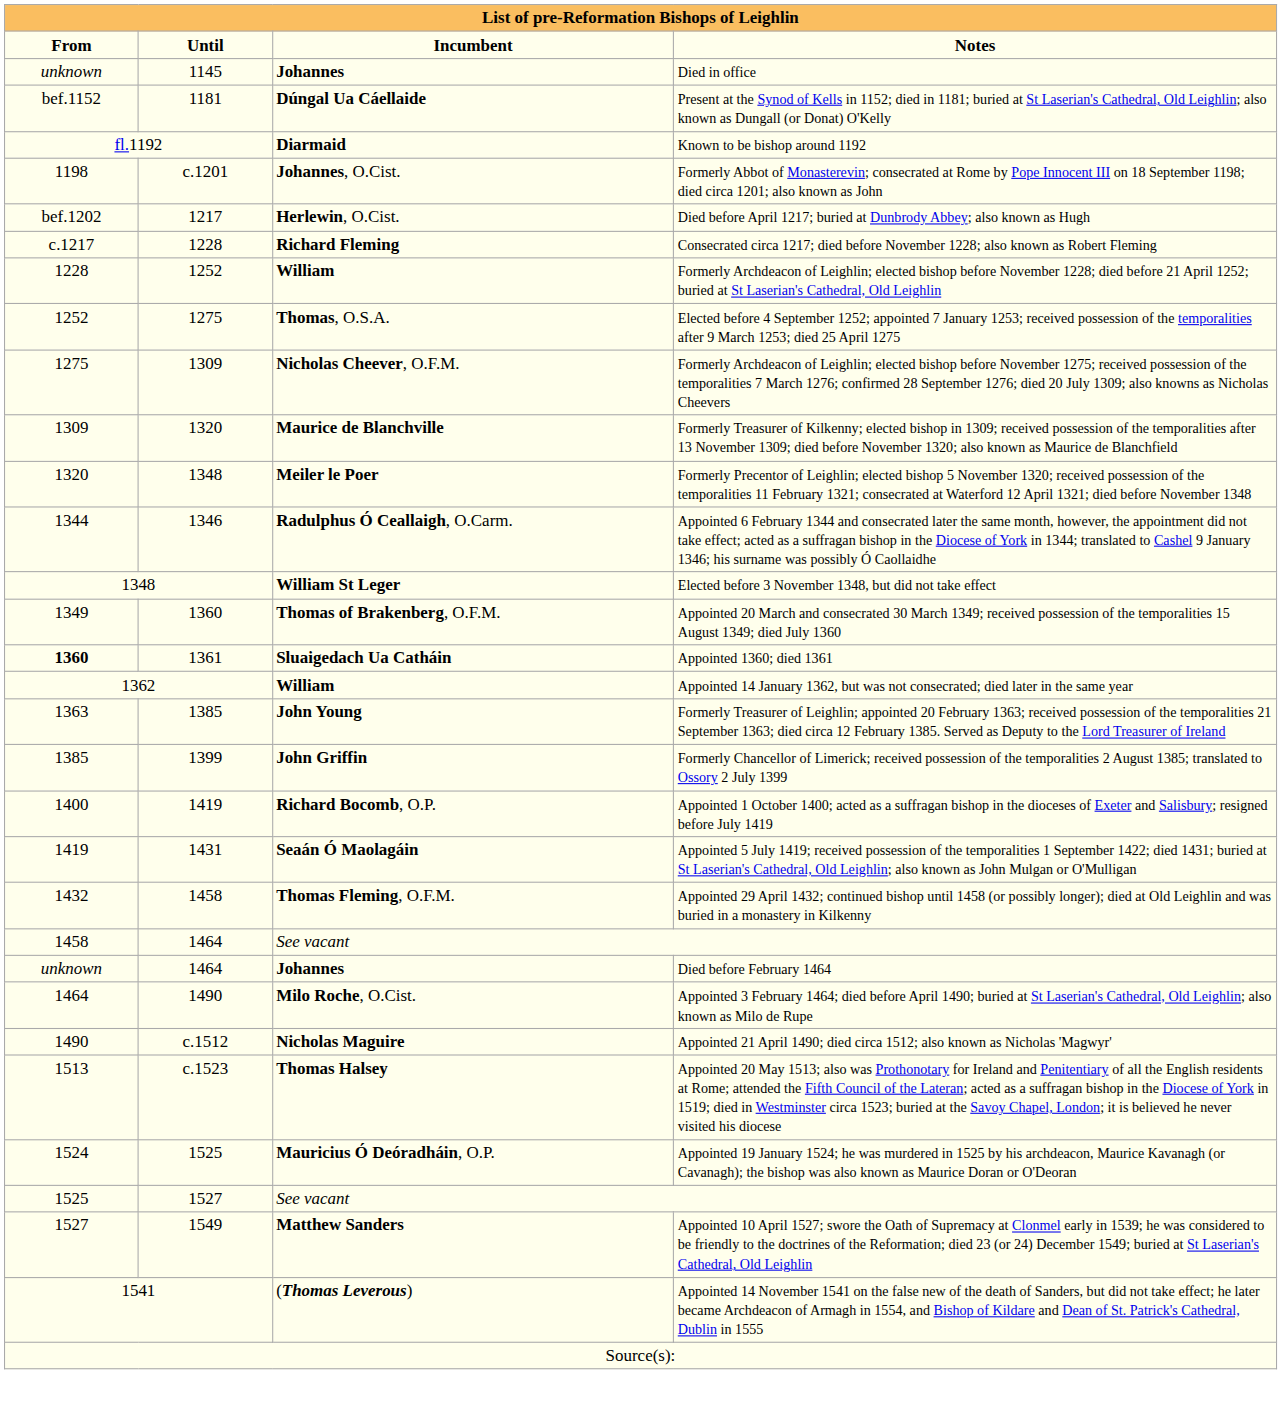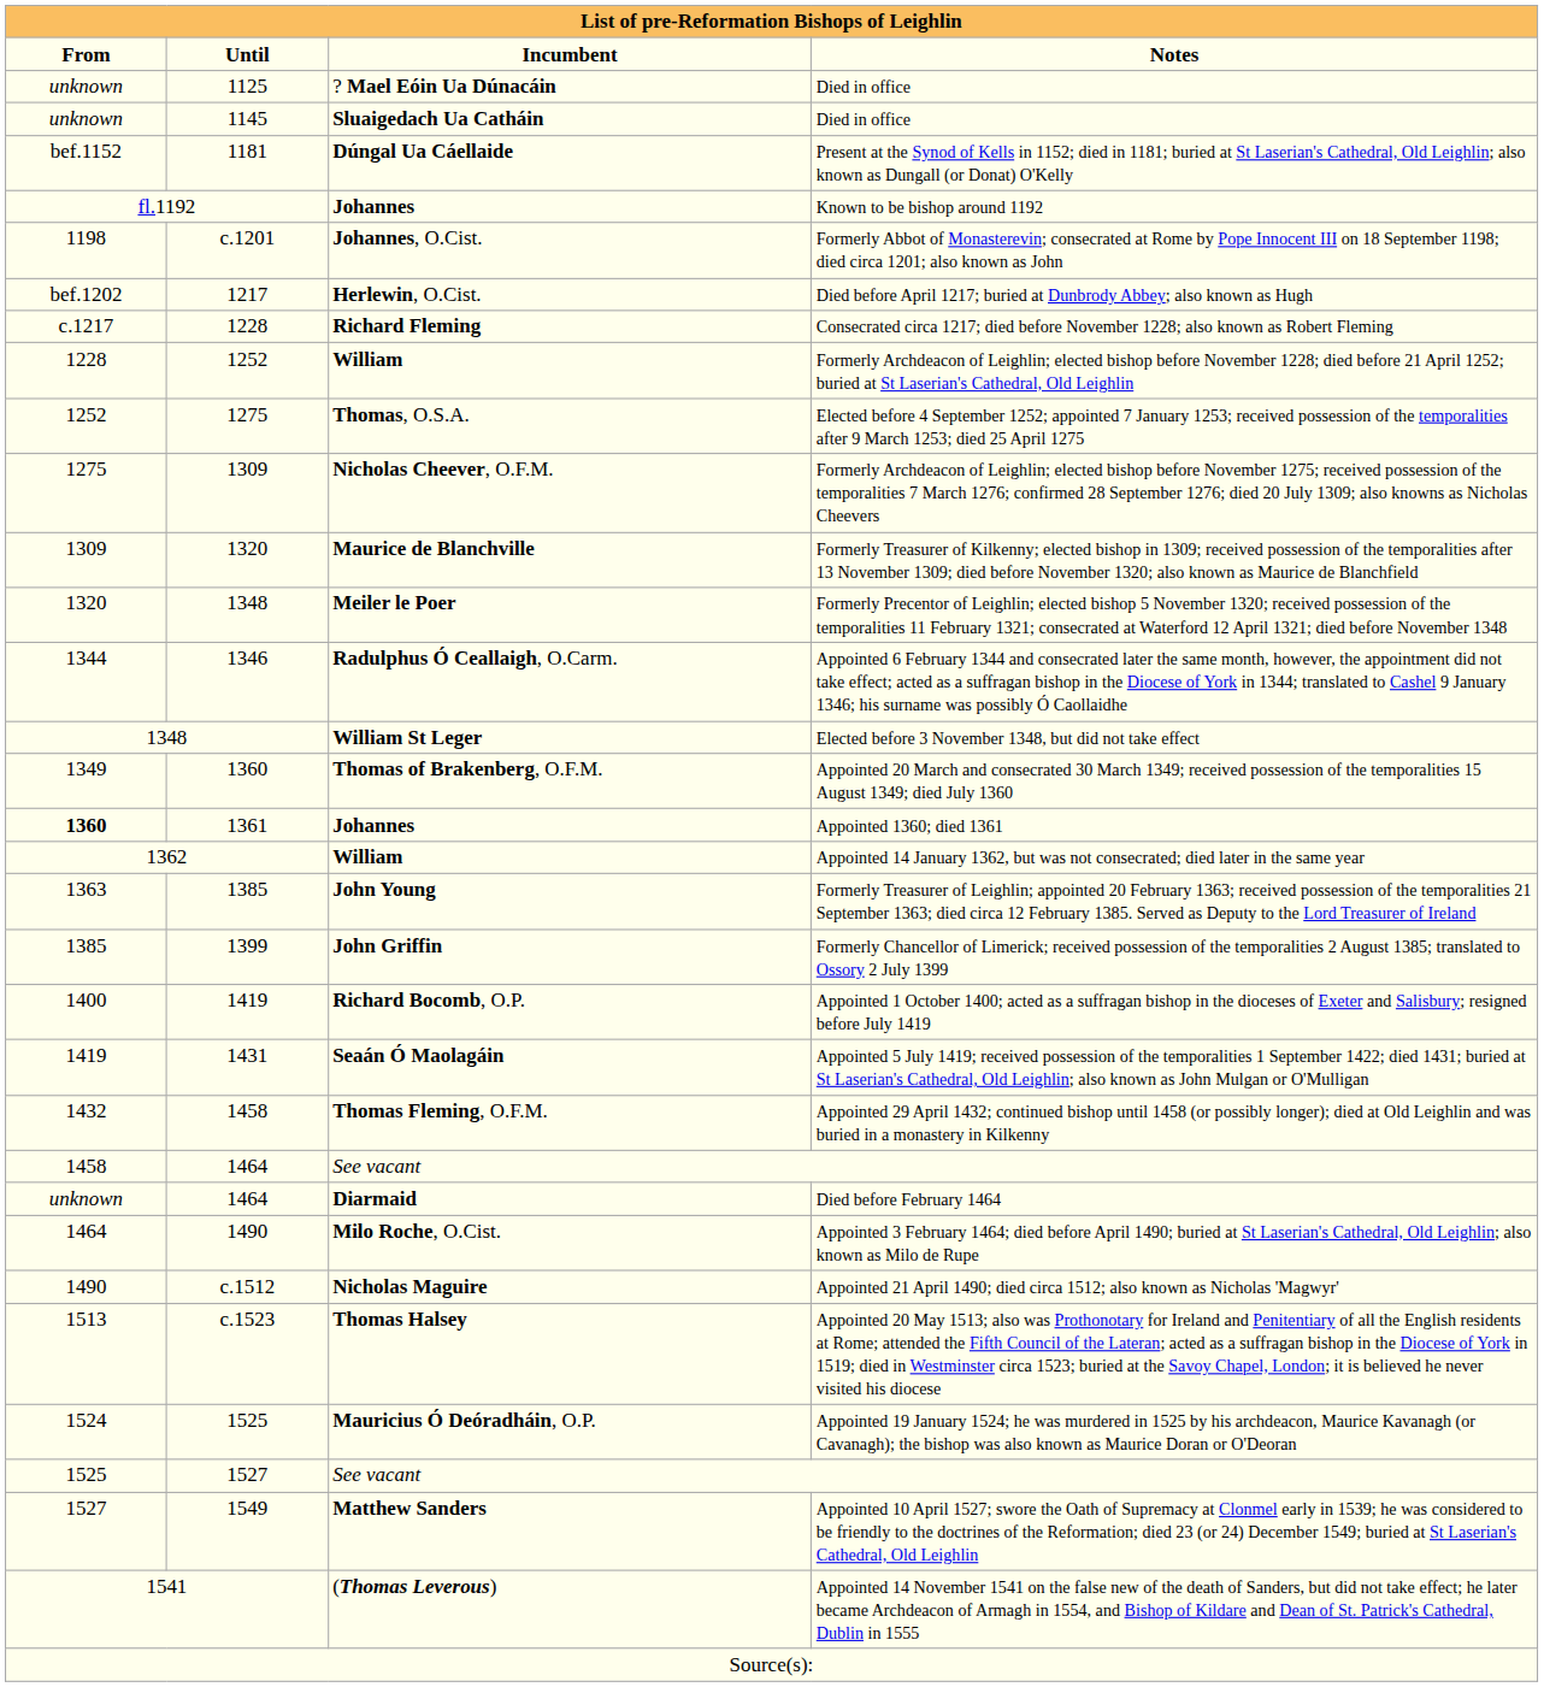+ row: unknown | 1125 | ? Mael Eóin Ua Dúnacáin | Died in office
1145 / Died in office | Incumbent: Johannes -> Sluaigedach Ua Catháin
Known to be bishop around 1192 | Incumbent: Diarmaid -> Johannes
Appointed 1360; died 1361 | Incumbent: Sluaigedach Ua Catháin -> Johannes
Died before February 1464 | Incumbent: Johannes -> Diarmaid
